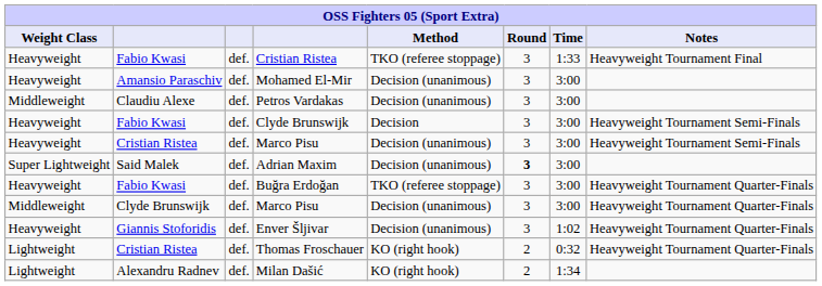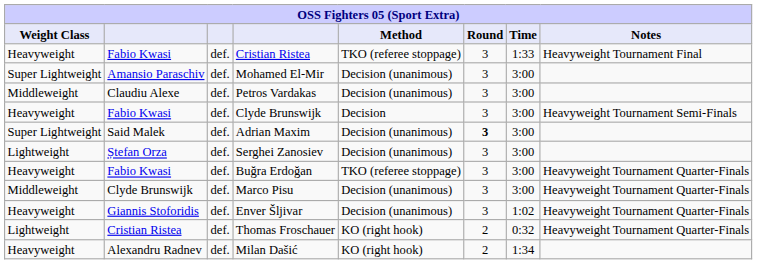Mohamed El-Mir | Weight Class: Heavyweight -> Super Lightweight
- row: Heavyweight | Cristian Ristea | def. | Marco Pisu | Decision (unanimous) | 3 | 3:00 | Heavyweight Tournament Semi-Finals
+ row: Lightweight | Ștefan Orza | def. | Serghei Zanosiev | Decision (unanimous) | 3 | 3:00
Milan Dašić | Weight Class: Lightweight -> Heavyweight
